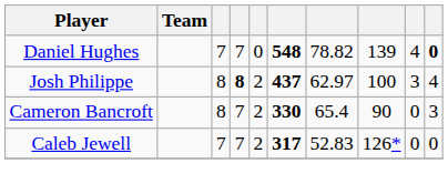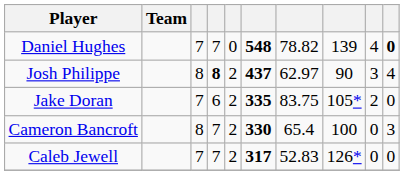Josh Philippe | column 8: 100 -> 90
+ row: Jake Doran | 7 | 6 | 2 | 335 | 83.75 | 105* | 2 | 0
Cameron Bancroft | column 8: 90 -> 100
